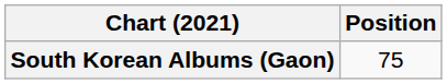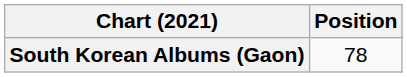South Korean Albums (Gaon) | Position: 75 -> 78
